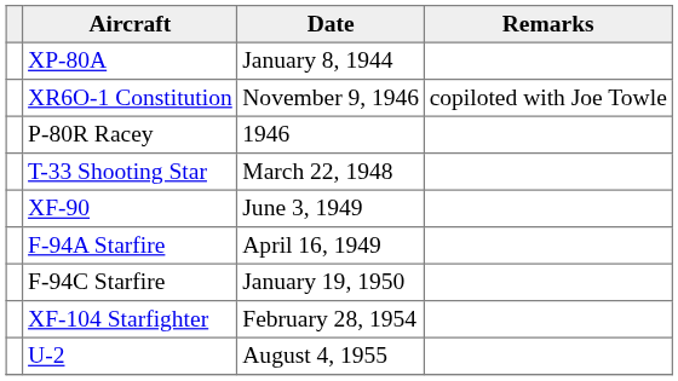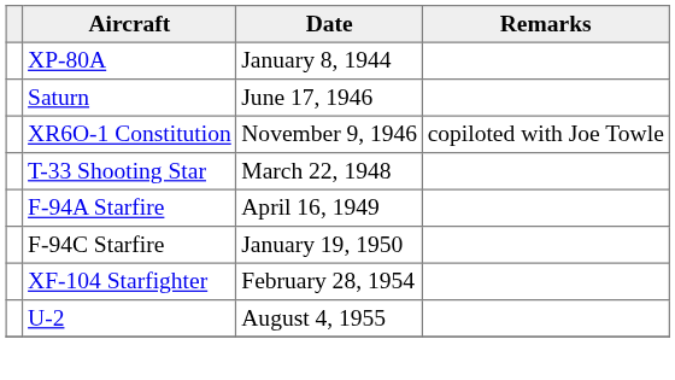+ row: Saturn | June 17, 1946
- row: P-80R Racey | 1946
- row: XF-90 | June 3, 1949
